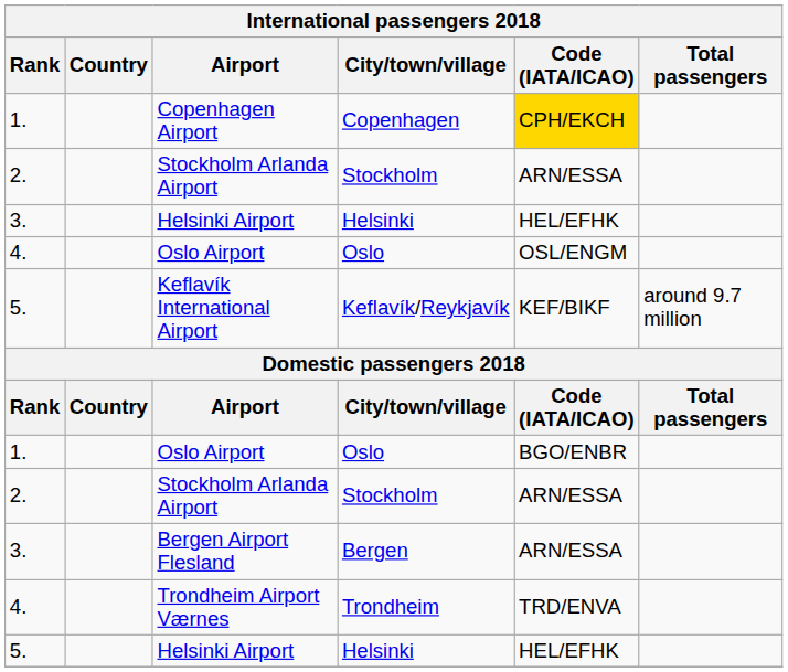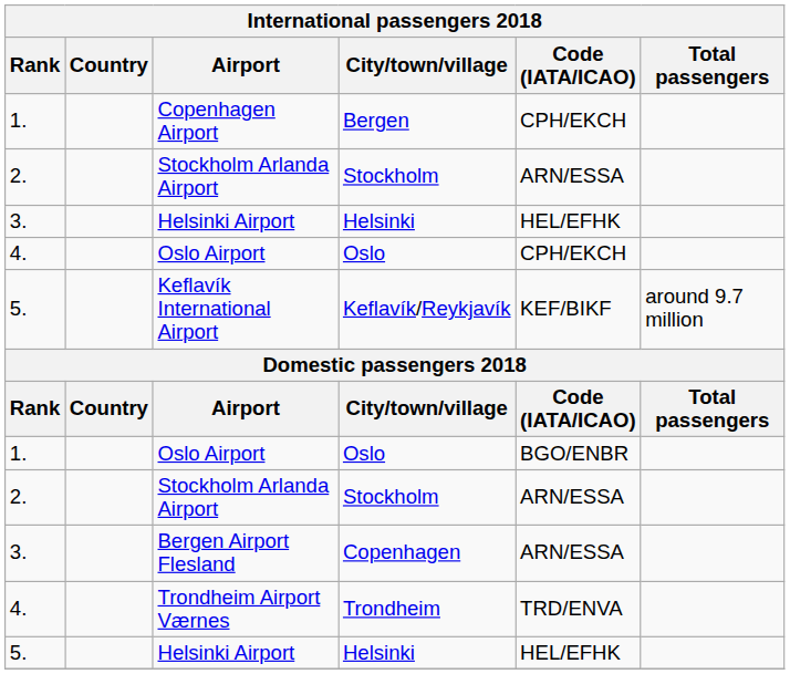Copenhagen Airport | City/town/village: Copenhagen -> Bergen
Copenhagen Airport | Code (IATA/ICAO): gold background -> no background
4. / Oslo Airport | Code (IATA/ICAO): OSL/ENGM -> CPH/EKCH
Bergen Airport Flesland | City/town/village: Bergen -> Copenhagen
